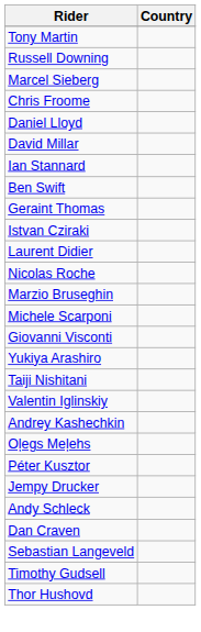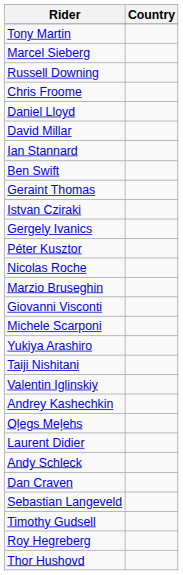rows swapped: Marcel Sieberg <-> Russell Downing
+ row: Gergely Ivanics
rows swapped: Péter Kusztor <-> Laurent Didier
rows swapped: Michele Scarponi <-> Giovanni Visconti
- row: Jempy Drucker
+ row: Roy Hegreberg
